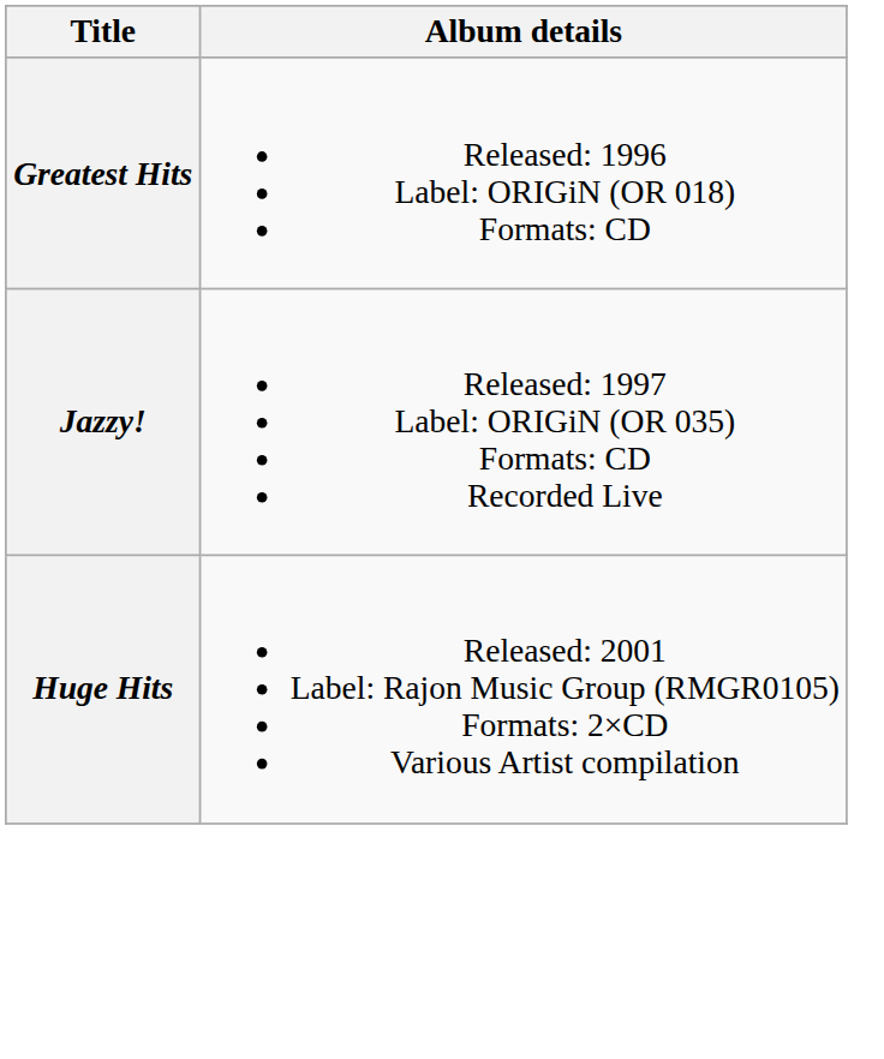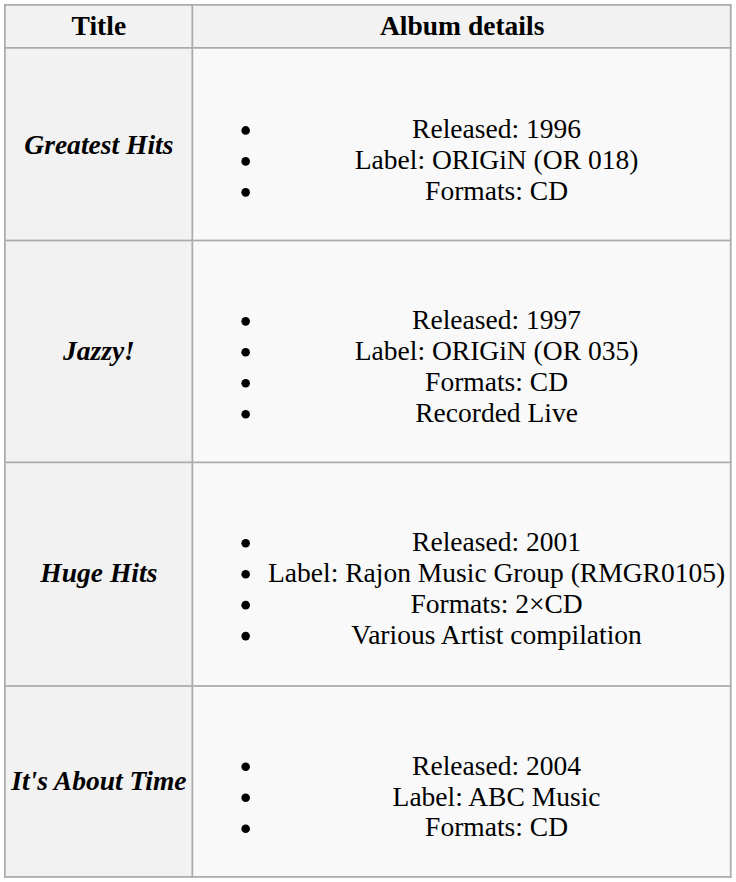+ row: It's About Time | Released: 2004 Label: ABC Music Formats: CD
